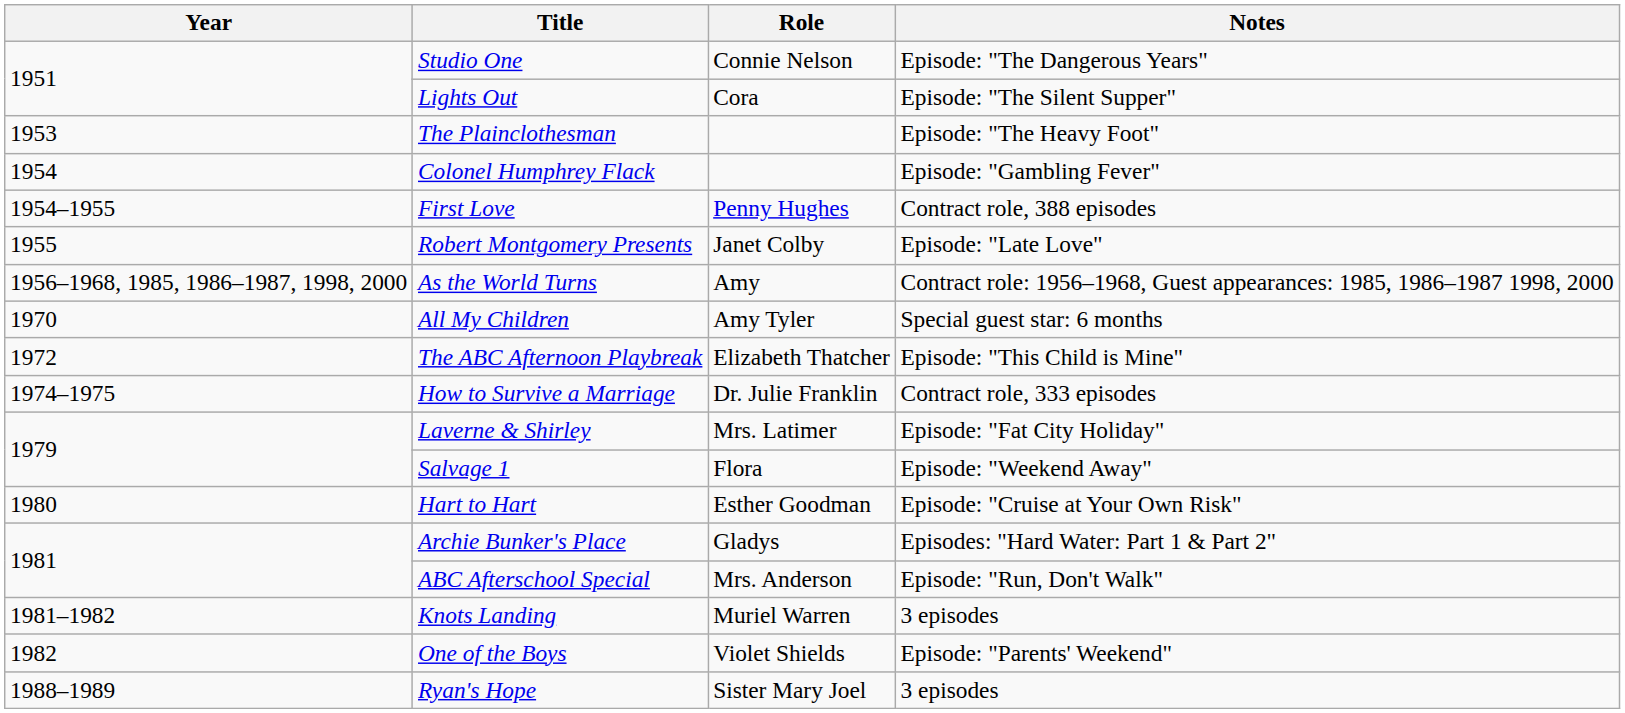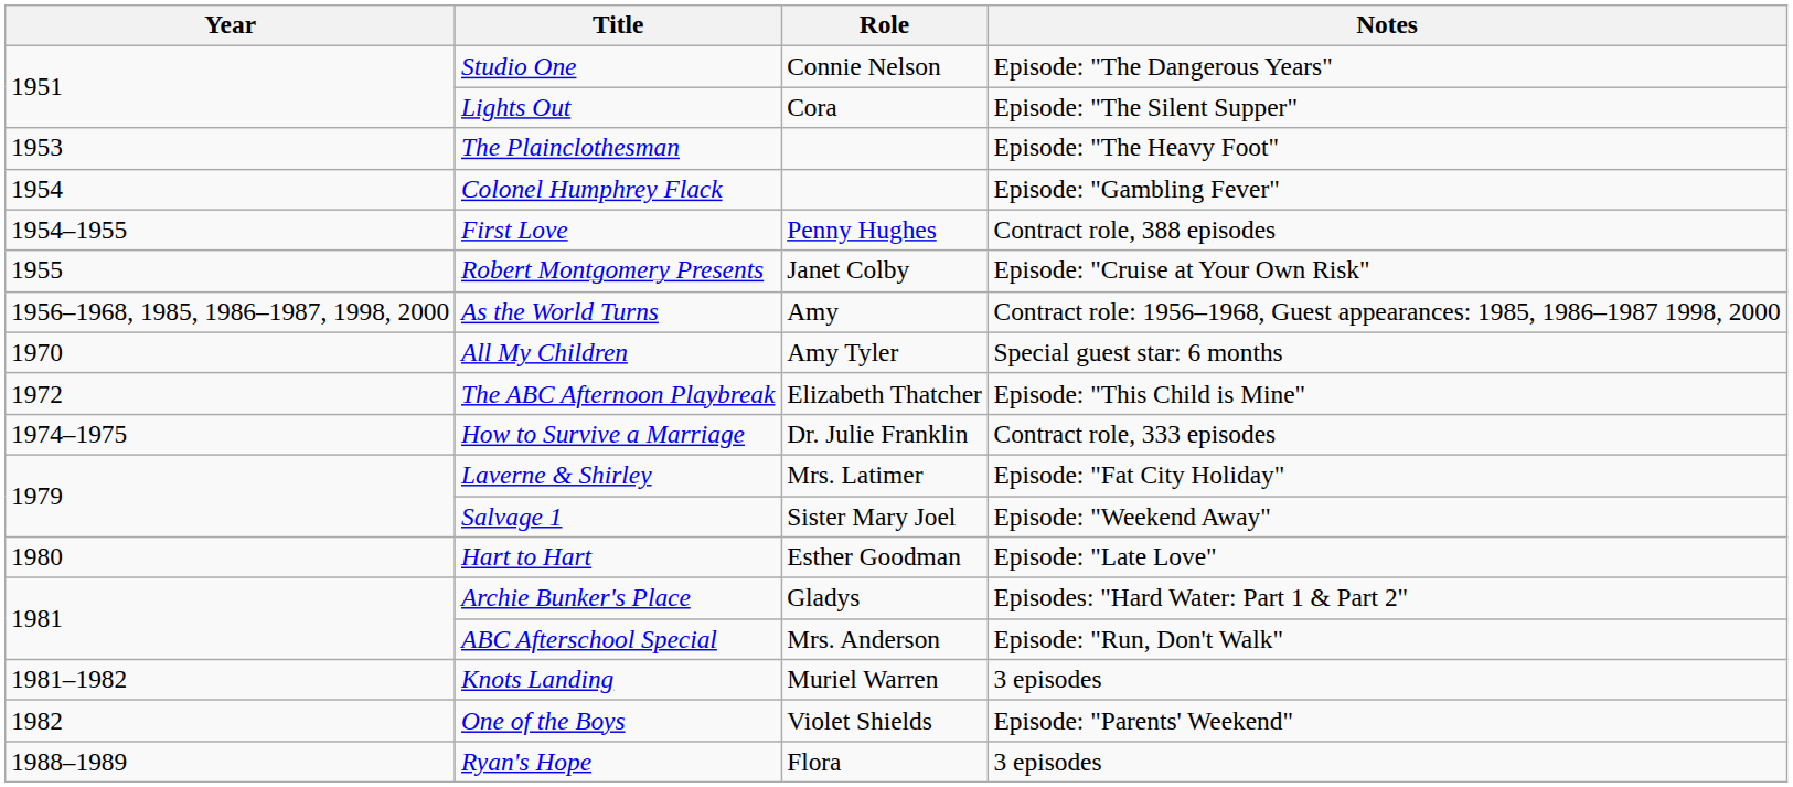Robert Montgomery Presents | Notes: Episode: "Late Love" -> Episode: "Cruise at Your Own Risk"
Salvage 1 | Role: Flora -> Sister Mary Joel
Hart to Hart | Notes: Episode: "Cruise at Your Own Risk" -> Episode: "Late Love"
Ryan's Hope | Role: Sister Mary Joel -> Flora
